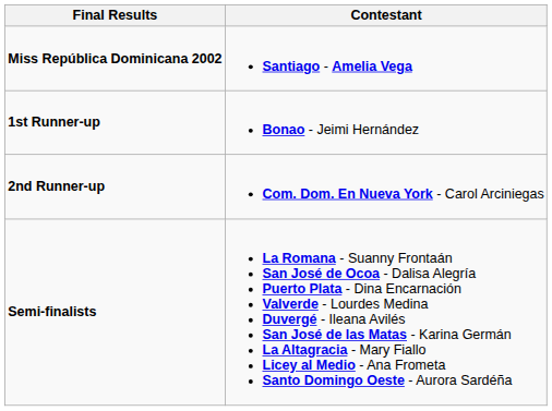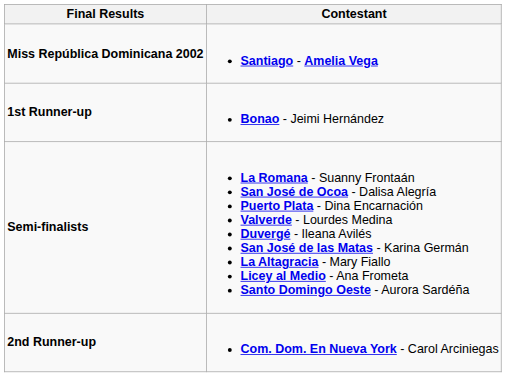rows swapped: 2nd Runner-up <-> Semi-finalists
